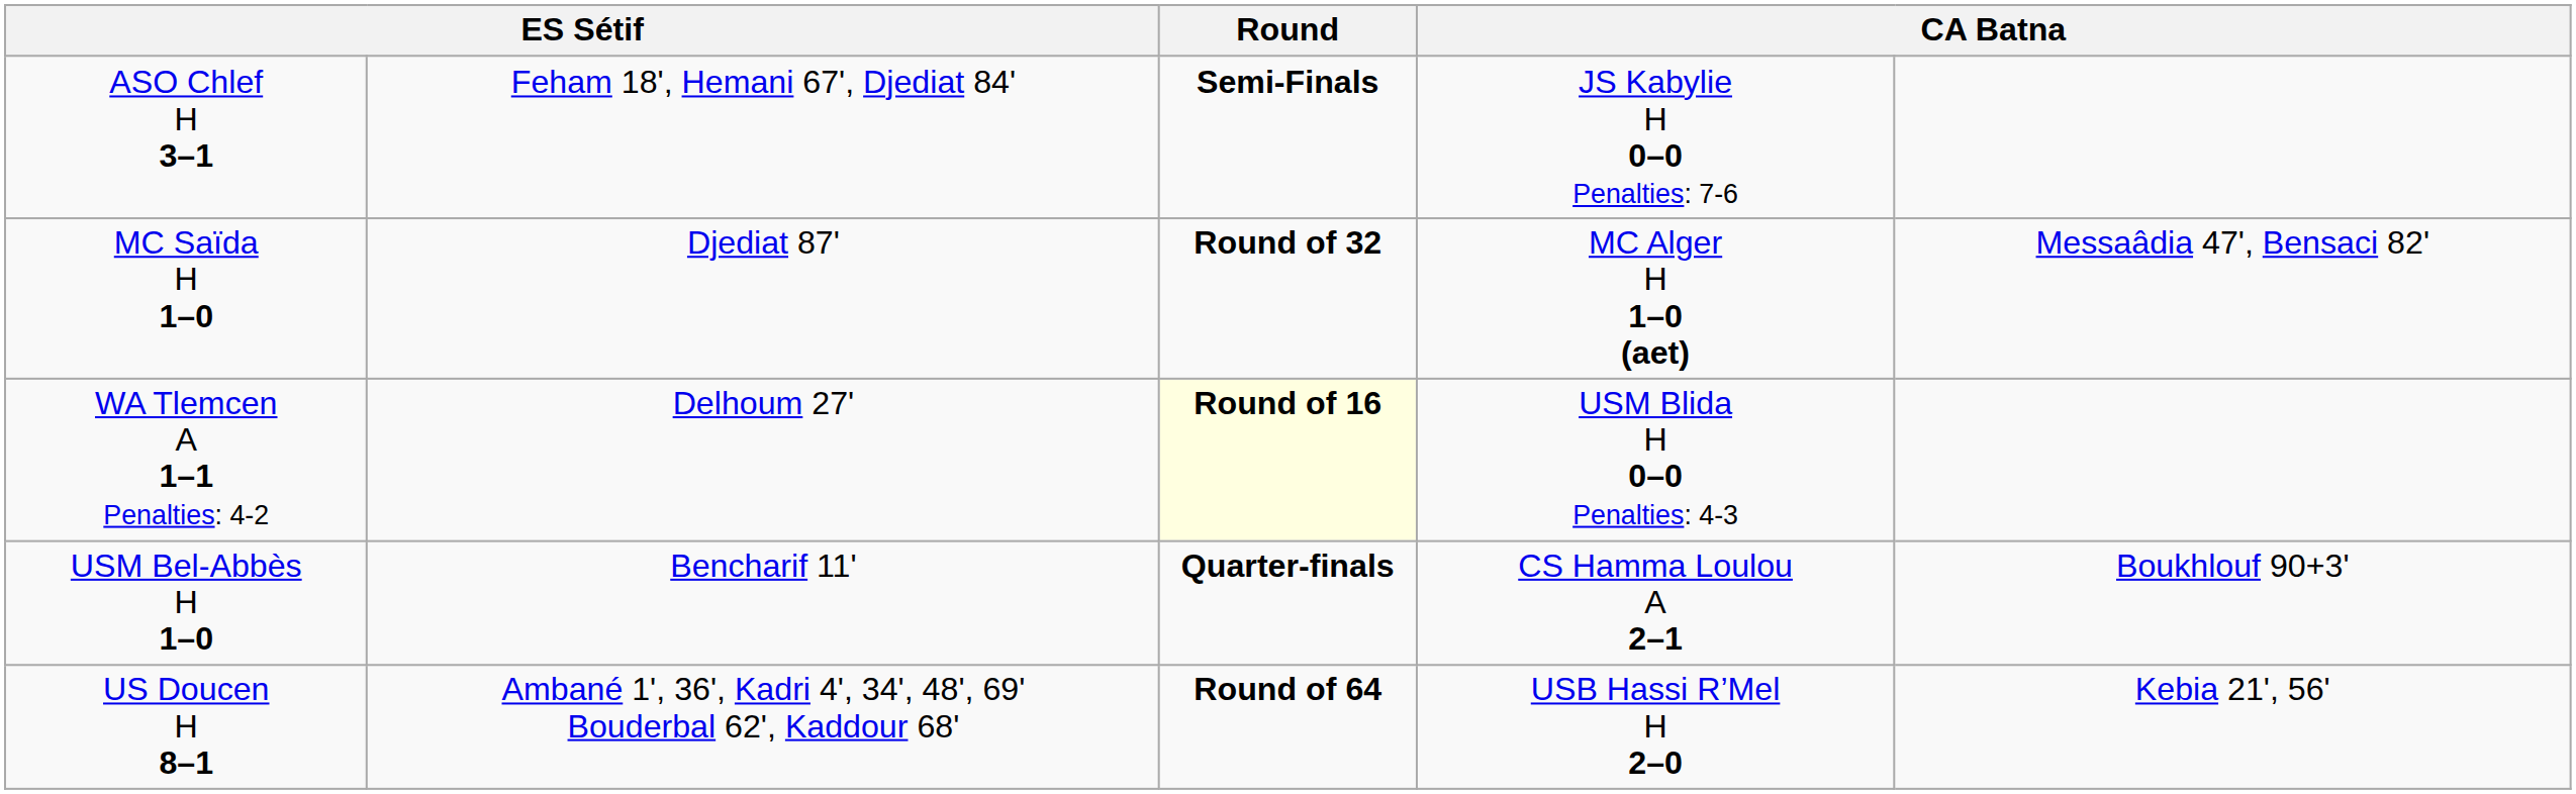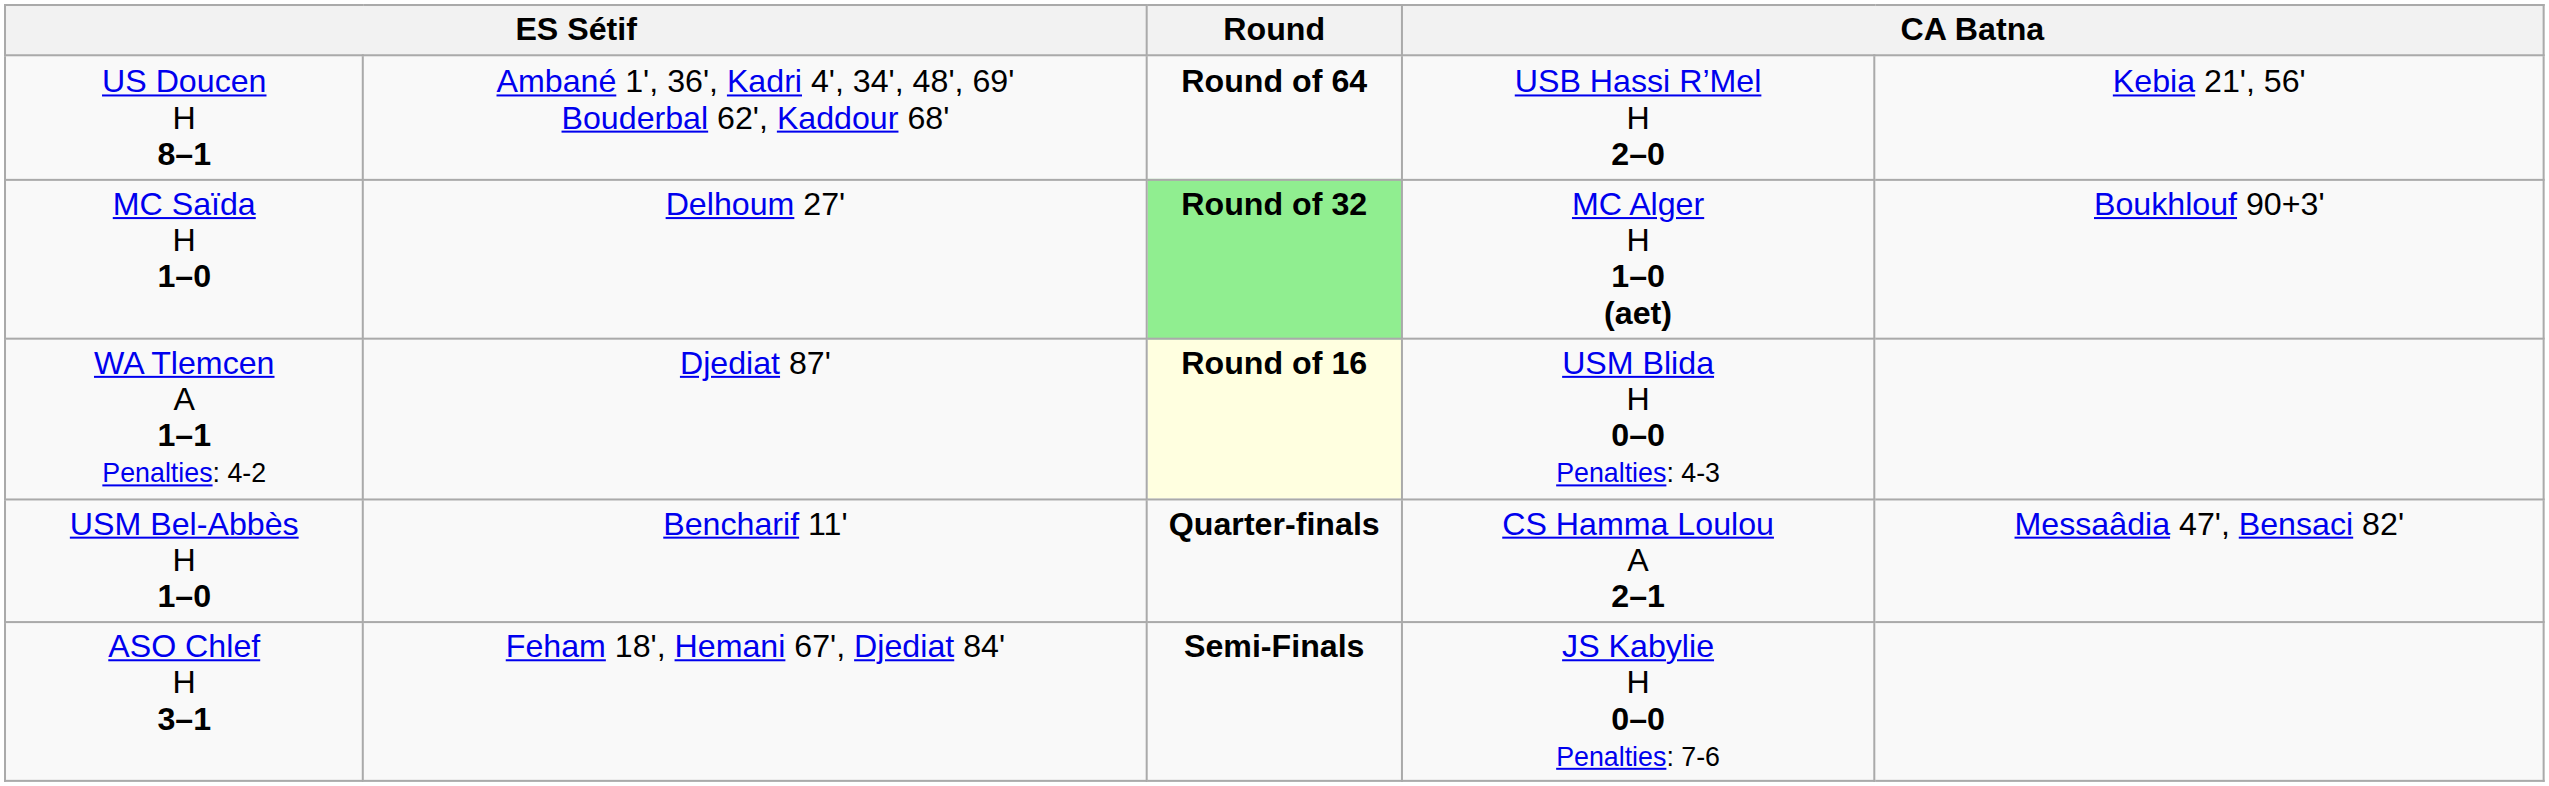rows swapped: US Doucen H 8–1 <-> ASO Chlef H 3–1
MC Saïda H 1–0 | column 2: Djediat 87' -> Delhoum 27'
MC Saïda H 1–0 | Round: no background -> lightgreen background
MC Saïda H 1–0 | column 5: Messaâdia 47', Bensaci 82' -> Boukhlouf 90+3'
WA Tlemcen A 1–1 Penalties: 4-2 | column 2: Delhoum 27' -> Djediat 87'
USM Bel-Abbès H 1–0 | column 5: Boukhlouf 90+3' -> Messaâdia 47', Bensaci 82'
